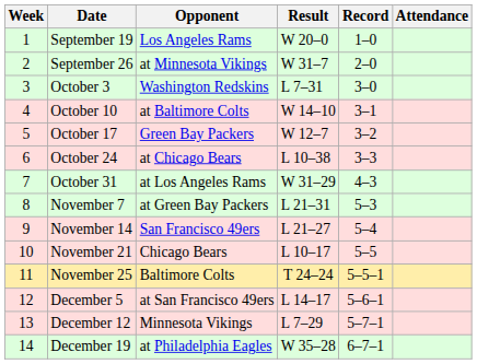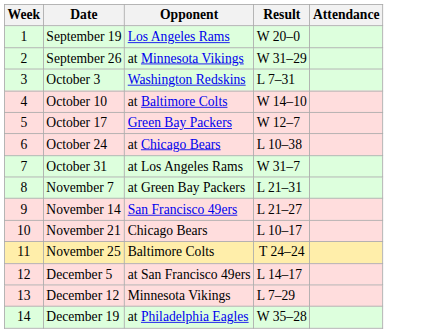- column: Record | 1–0 | 2–0 | 3–0 | 3–1 | 3–2 | 3–3 | 4–3 | 5–3 | 5–4 | 5–5 | 5–5–1 | 5–6–1 | 5–7–1 | 6–7–1
September 26 | Result: W 31–7 -> W 31–29
October 31 | Result: W 31–29 -> W 31–7
